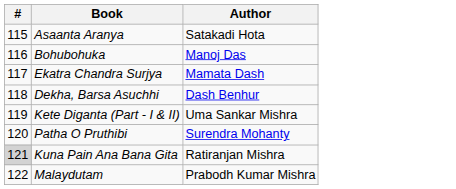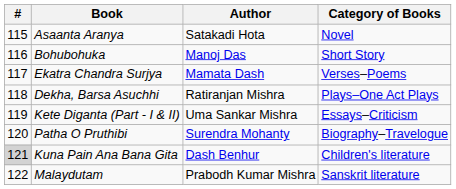+ column: Category of Books | Novel | Short Story | Verses–Poems | Plays–One Act Plays | Essays–Criticism | Biography–Travelogue | Children's literature | Sanskrit literature
Dekha, Barsa Asuchhi | Author: Dash Benhur -> Ratiranjan Mishra
Kuna Pain Ana Bana Gita | Author: Ratiranjan Mishra -> Dash Benhur
